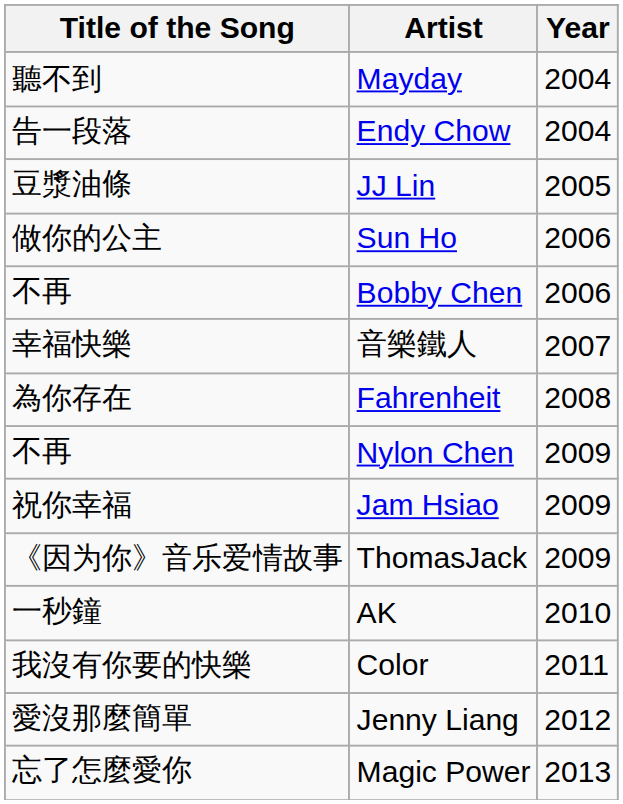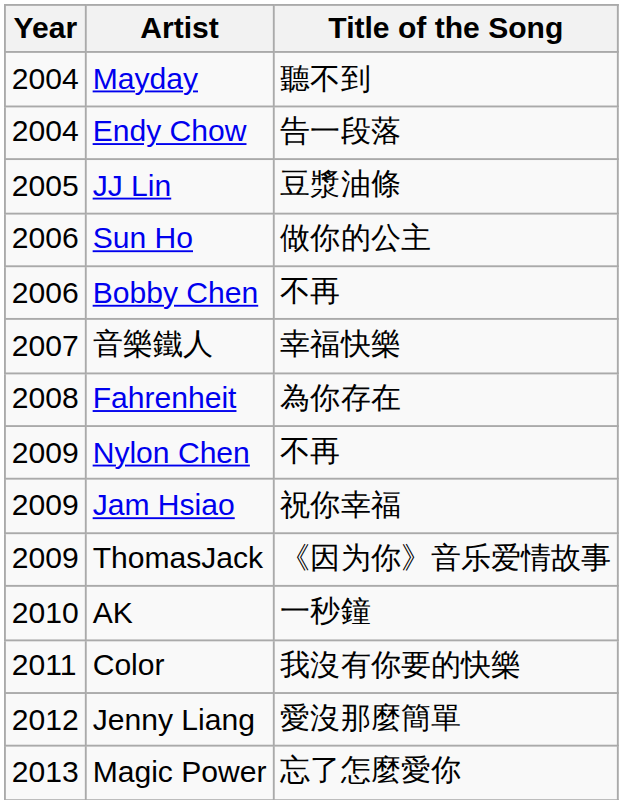columns swapped: Year <-> Title of the Song
